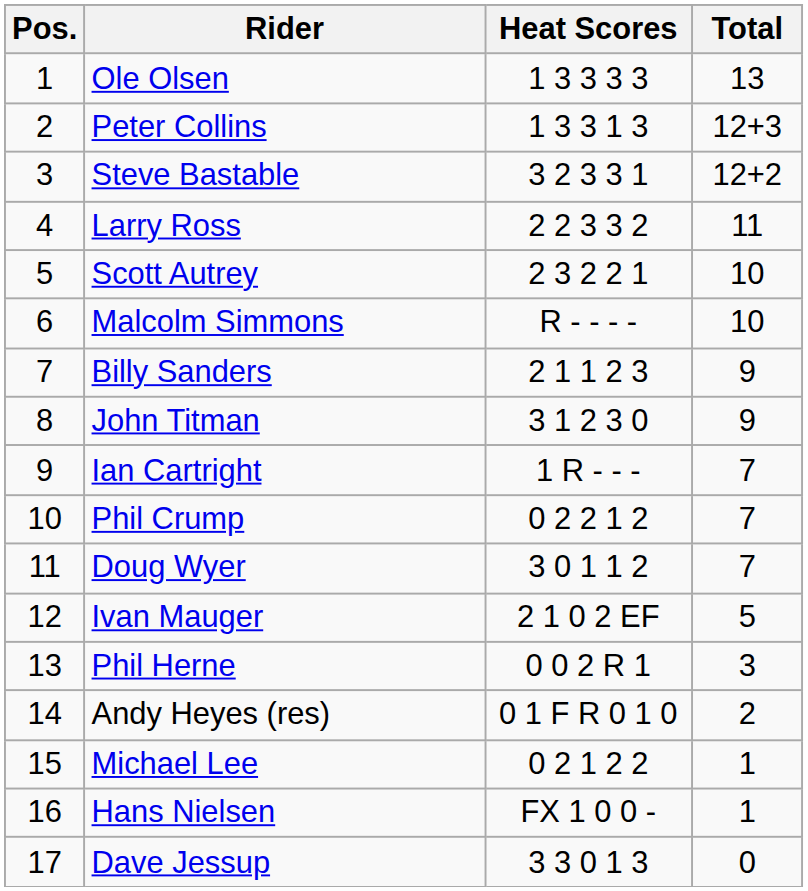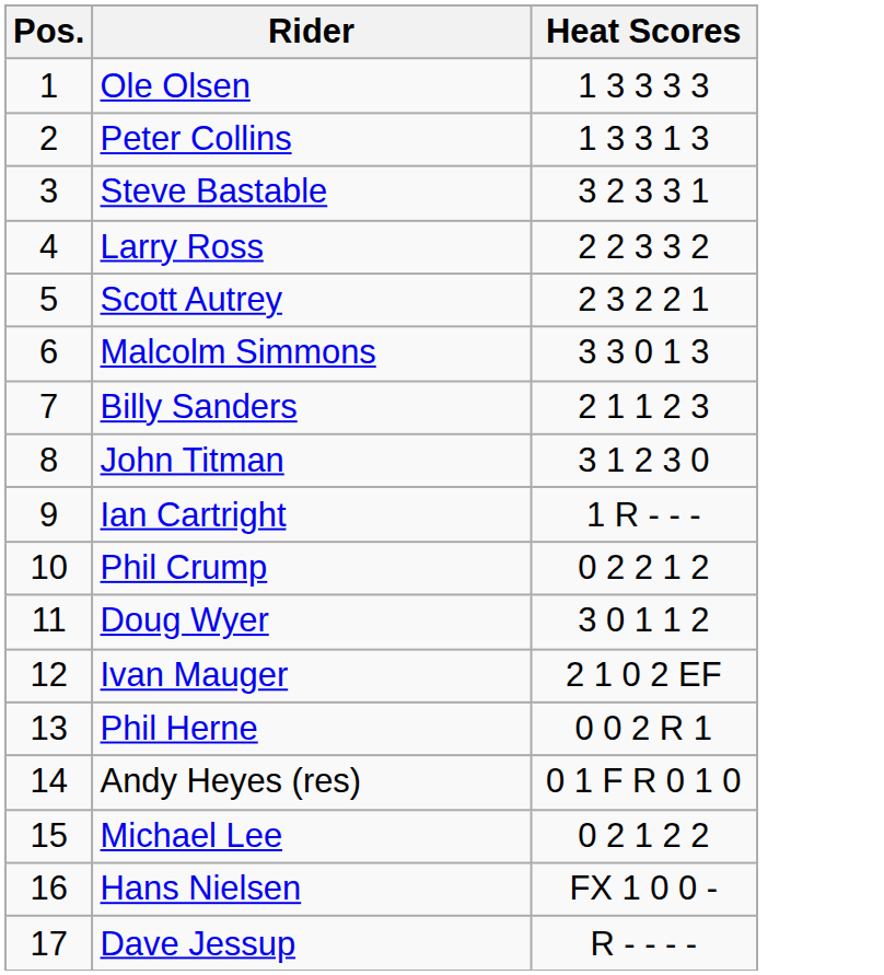- column: Total | 13 | 12+3 | 12+2 | 11 | 10 | 10 | 9 | 9 | 7 | 7 | 7 | 5 | 3 | 2 | 1 | 1 | 0
Malcolm Simmons | Heat Scores: R - - - - -> 3 3 0 1 3
Dave Jessup | Heat Scores: 3 3 0 1 3 -> R - - - -
